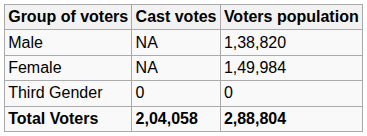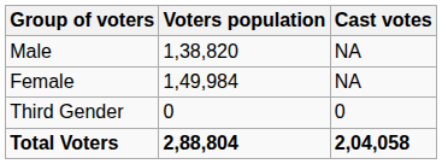columns swapped: Voters population <-> Cast votes
